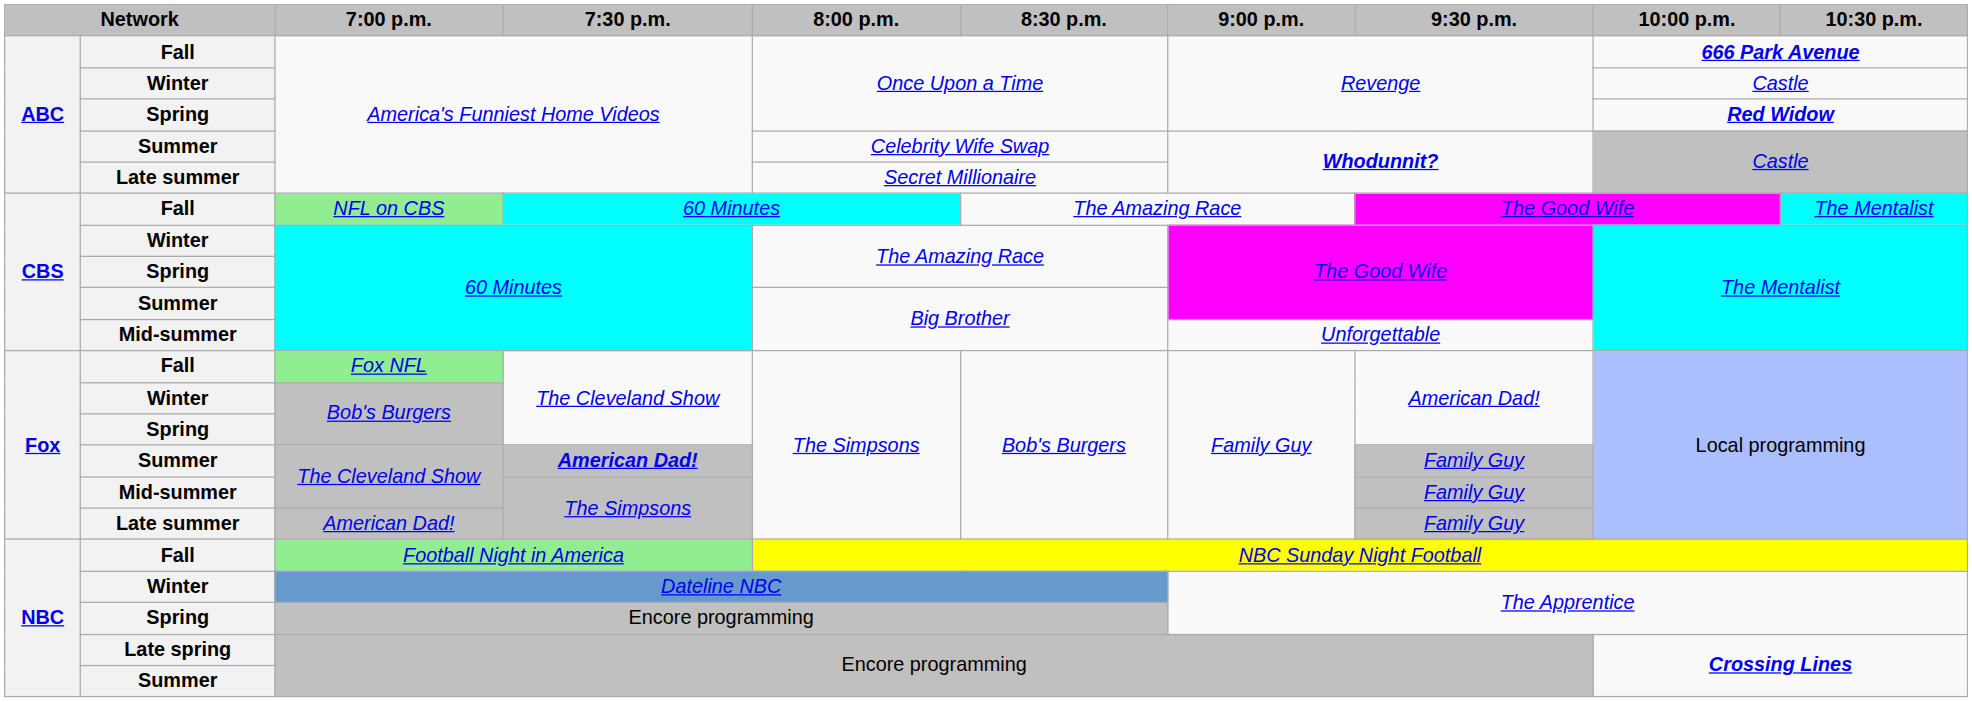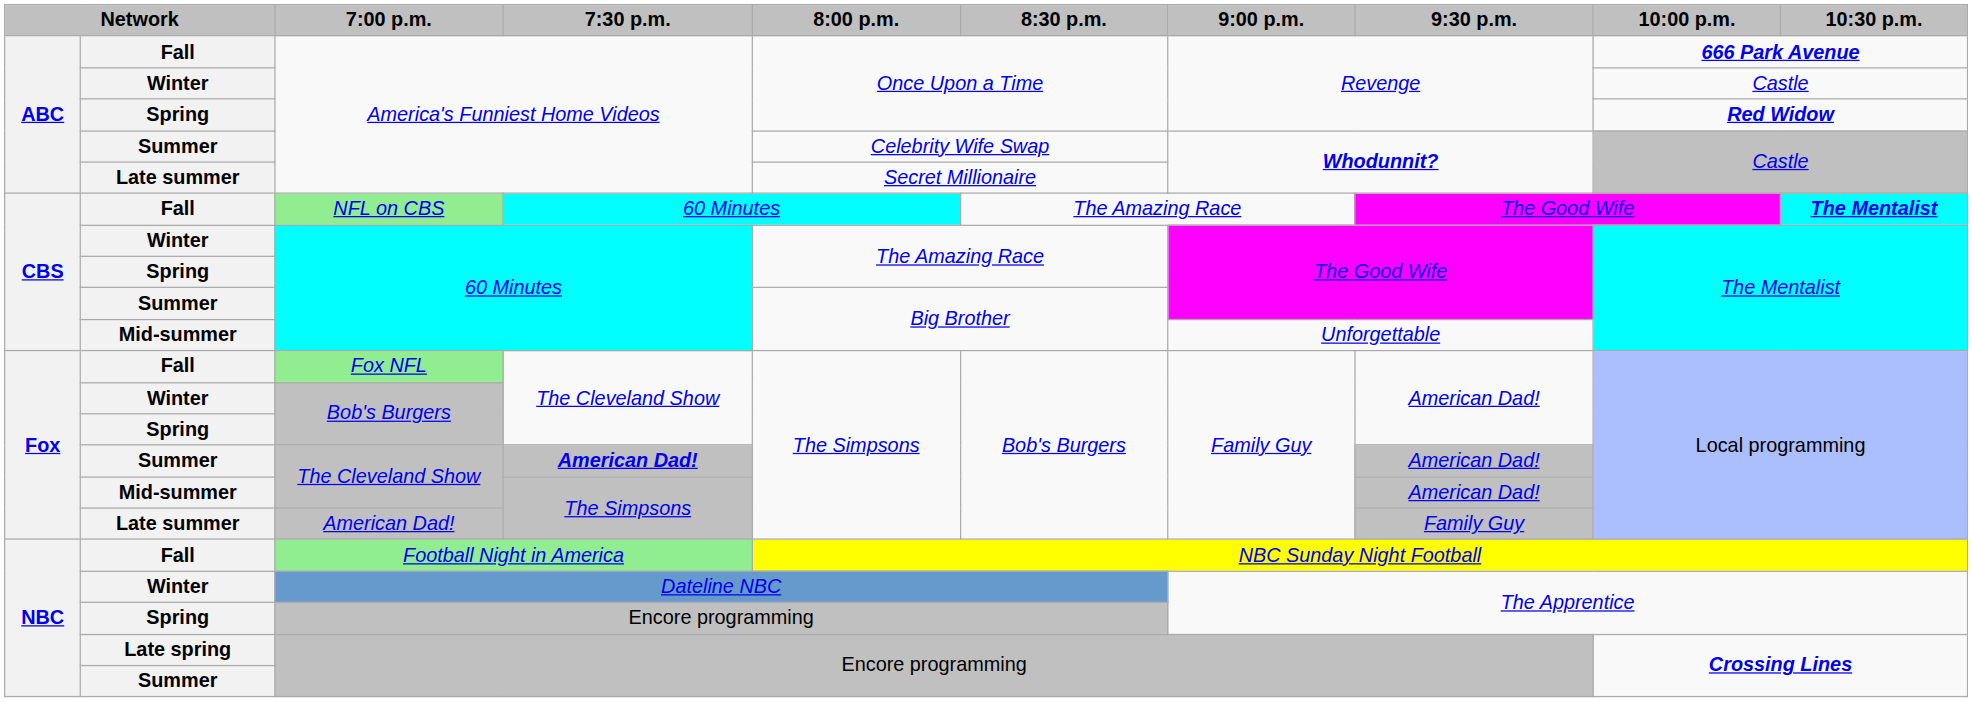NFL on CBS | 10:30 p.m.: normal -> bold
Summer / The Cleveland Show | 9:30 p.m.: Family Guy -> American Dad!
Mid-summer / The Cleveland Show | 9:30 p.m.: Family Guy -> American Dad!
